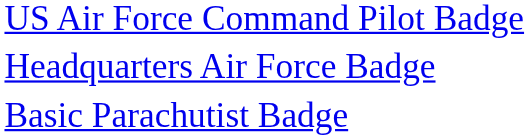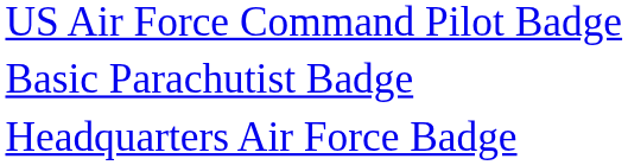rows swapped: Basic Parachutist Badge <-> Headquarters Air Force Badge
